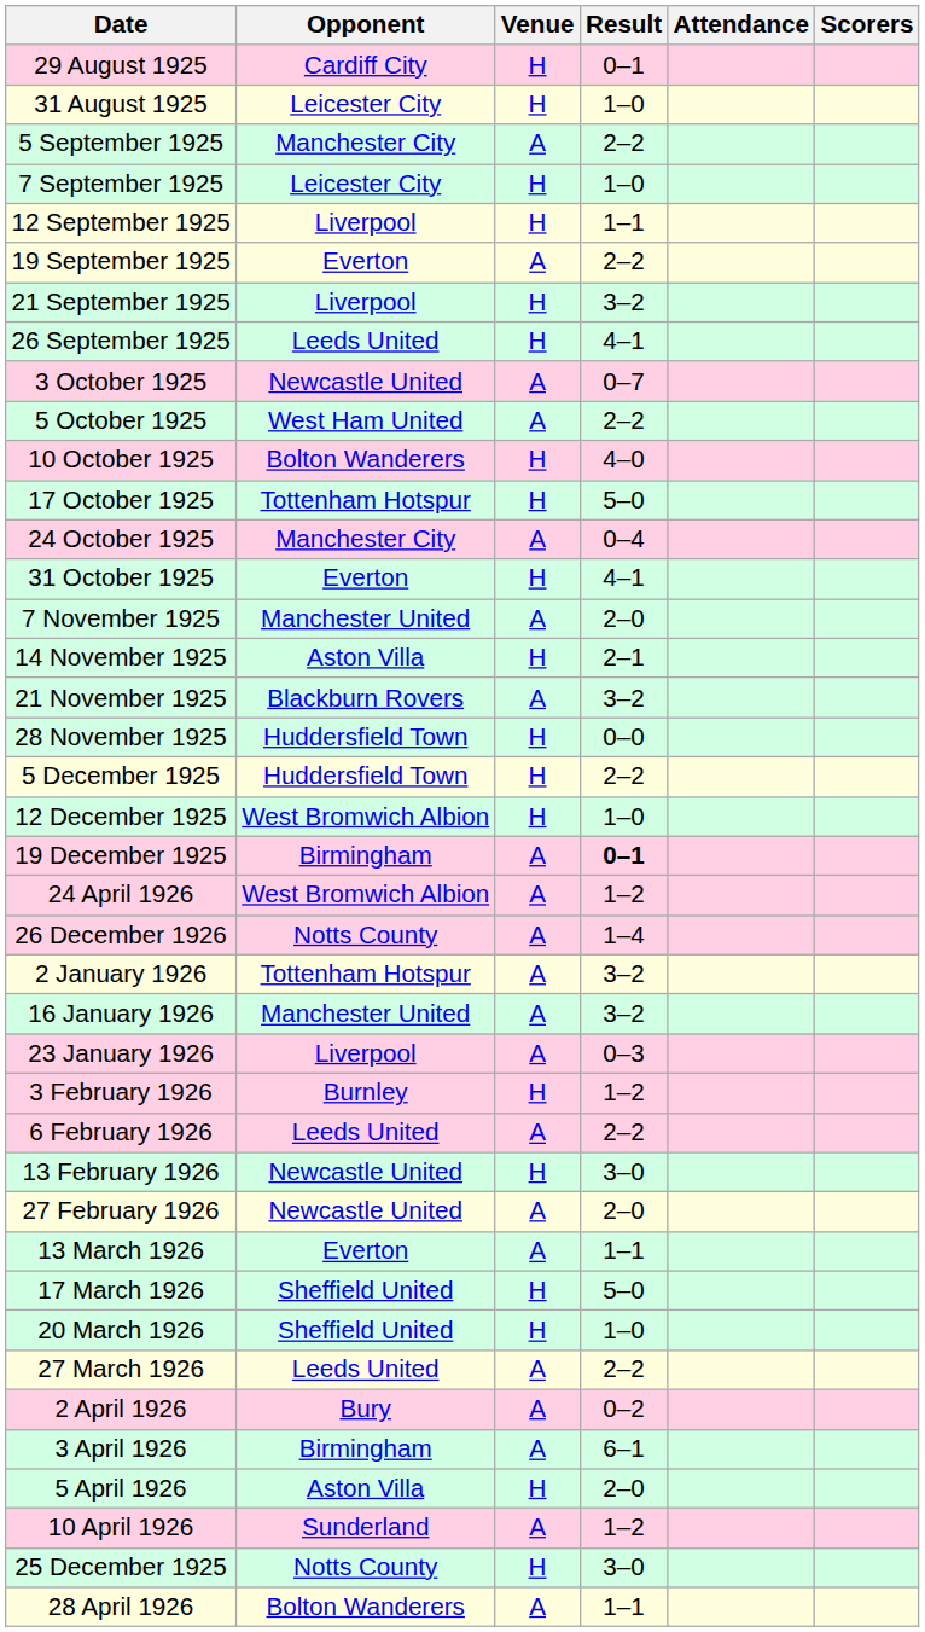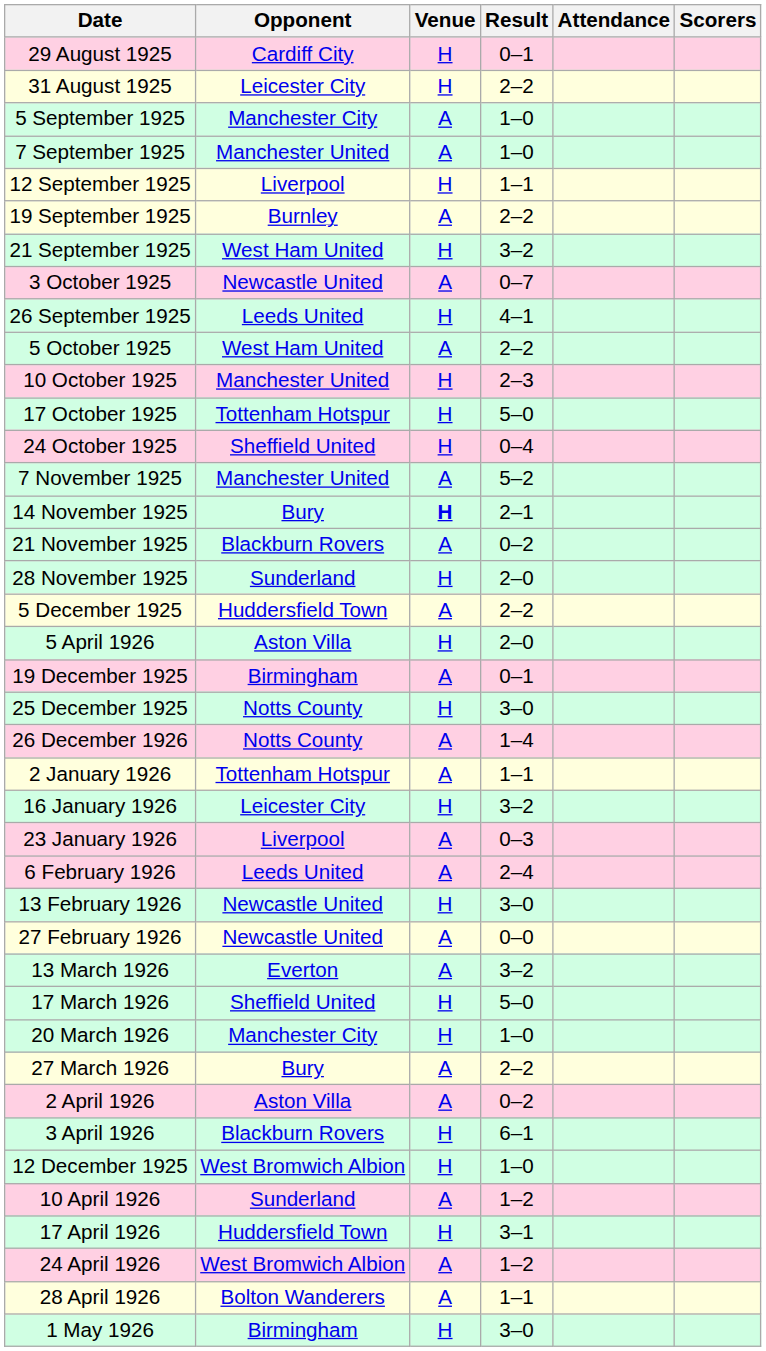31 August 1925 | Result: 1–0 -> 2–2
5 September 1925 | Result: 2–2 -> 1–0
7 September 1925 | Opponent: Leicester City -> Manchester United
7 September 1925 | Venue: H -> A
19 September 1925 | Opponent: Everton -> Burnley
21 September 1925 | Opponent: Liverpool -> West Ham United
rows swapped: 26 September 1925 <-> 3 October 1925
10 October 1925 | Opponent: Bolton Wanderers -> Manchester United
10 October 1925 | Result: 4–0 -> 2–3
24 October 1925 | Opponent: Manchester City -> Sheffield United
24 October 1925 | Venue: A -> H
- row: 31 October 1925 | Everton | H | 4–1
7 November 1925 | Result: 2–0 -> 5–2
14 November 1925 | Opponent: Aston Villa -> Bury
14 November 1925 | Venue: normal -> bold
21 November 1925 | Result: 3–2 -> 0–2
28 November 1925 | Opponent: Huddersfield Town -> Sunderland
28 November 1925 | Result: 0–0 -> 2–0
5 December 1925 | Venue: H -> A
rows swapped: 12 December 1925 <-> 5 April 1926
19 December 1925 | Result: bold -> normal
rows swapped: 25 December 1925 <-> 24 April 1926
2 January 1926 | Result: 3–2 -> 1–1
16 January 1926 | Opponent: Manchester United -> Leicester City
16 January 1926 | Venue: A -> H
- row: 3 February 1926 | Burnley | H | 1–2
6 February 1926 | Result: 2–2 -> 2–4
27 February 1926 | Result: 2–0 -> 0–0
13 March 1926 | Result: 1–1 -> 3–2
20 March 1926 | Opponent: Sheffield United -> Manchester City
27 March 1926 | Opponent: Leeds United -> Bury
2 April 1926 | Opponent: Bury -> Aston Villa
3 April 1926 | Opponent: Birmingham -> Blackburn Rovers
3 April 1926 | Venue: A -> H
+ row: 17 April 1926 | Huddersfield Town | H | 3–1
+ row: 1 May 1926 | Birmingham | H | 3–0
